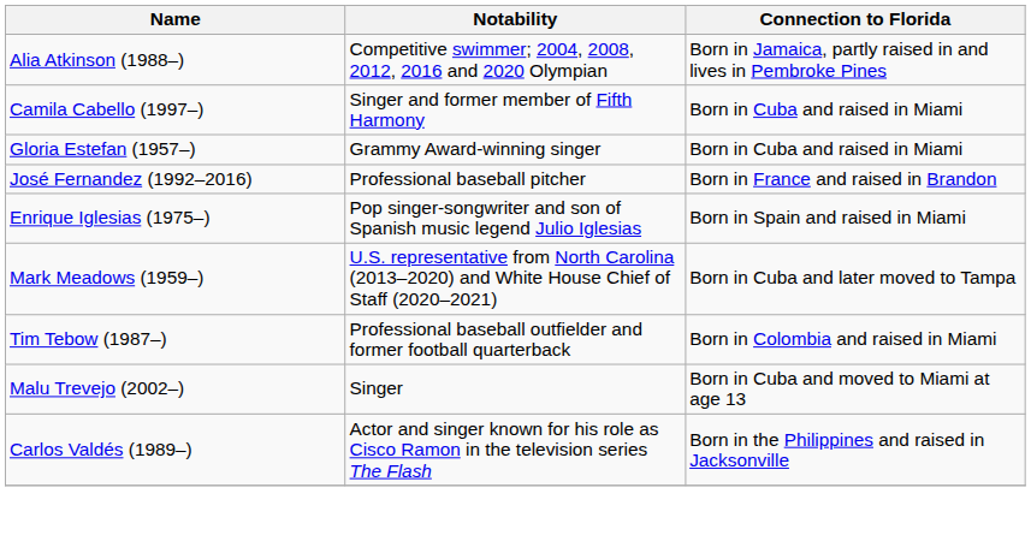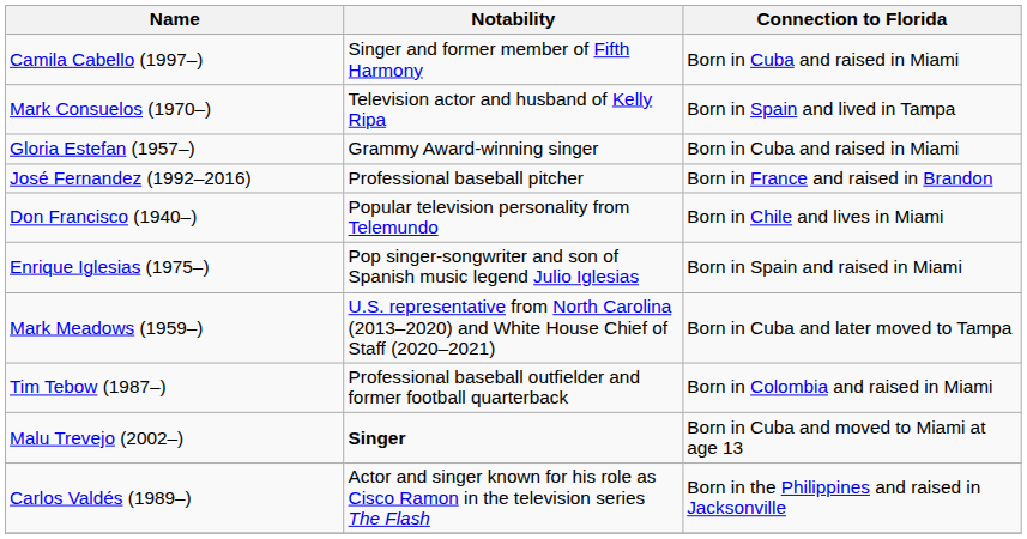- row: Alia Atkinson (1988–) | Competitive swimmer; 2004, 2008, 2012, 2016 and 2020 Olympian | Born in Jamaica, partly raised in and lives in Pembroke Pines
+ row: Mark Consuelos (1970–) | Television actor and husband of Kelly Ripa | Born in Spain and lived in Tampa
+ row: Don Francisco (1940–) | Popular television personality from Telemundo | Born in Chile and lives in Miami
Malu Trevejo (2002–) | Notability: normal -> bold
